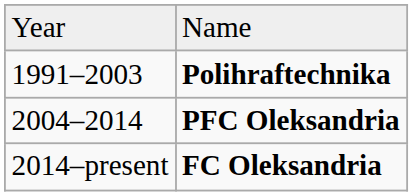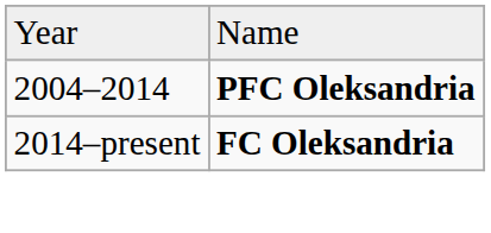- row: 1991–2003 | Polihraftechnika
